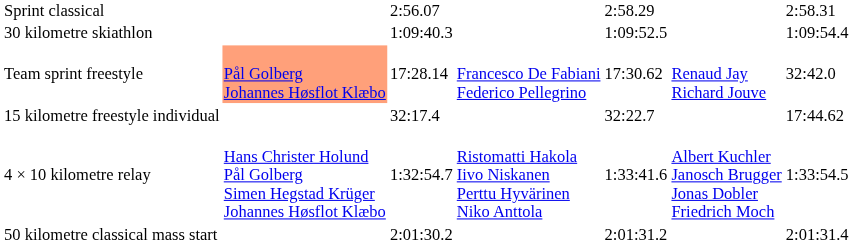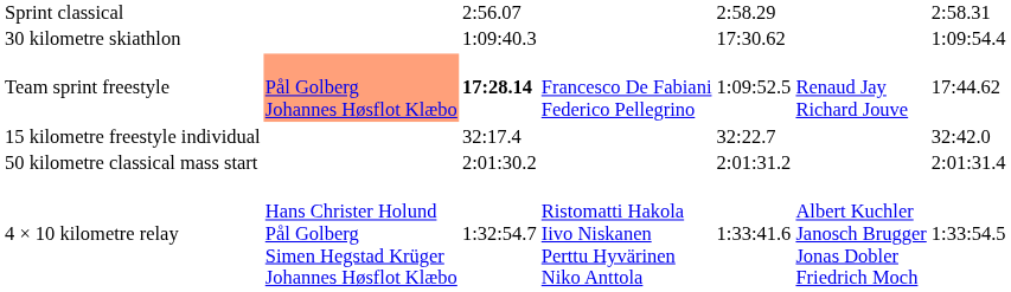30 kilometre skiathlon | column 5: 1:09:52.5 -> 17:30.62
Team sprint freestyle | column 3: normal -> bold
Team sprint freestyle | column 5: 17:30.62 -> 1:09:52.5
Team sprint freestyle | column 7: 32:42.0 -> 17:44.62
15 kilometre freestyle individual | column 7: 17:44.62 -> 32:42.0
rows swapped: 4 × 10 kilometre relay <-> 50 kilometre classical mass start
